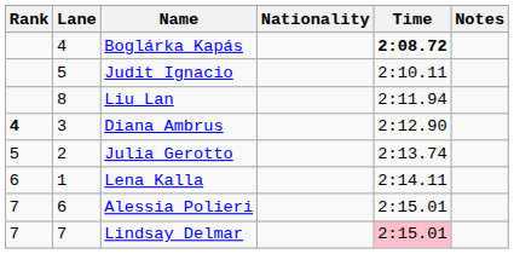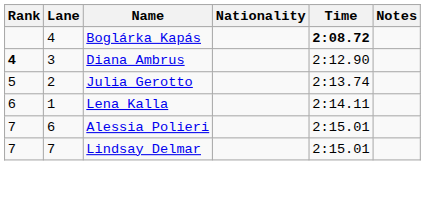- row: 5 | Judit Ignacio | 2:10.11
- row: 8 | Liu Lan | 2:11.94
Lindsay Delmar | Time: pink background -> no background
